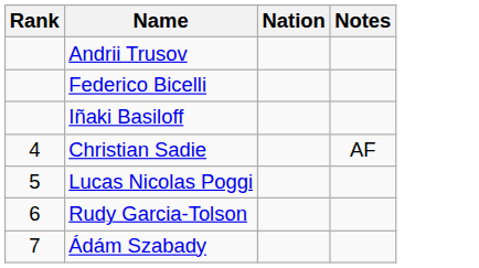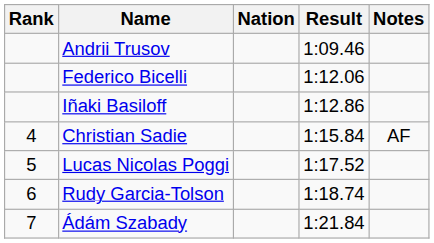+ column: Result | 1:09.46 | 1:12.06 | 1:12.86 | 1:15.84 | 1:17.52 | 1:18.74 | 1:21.84
